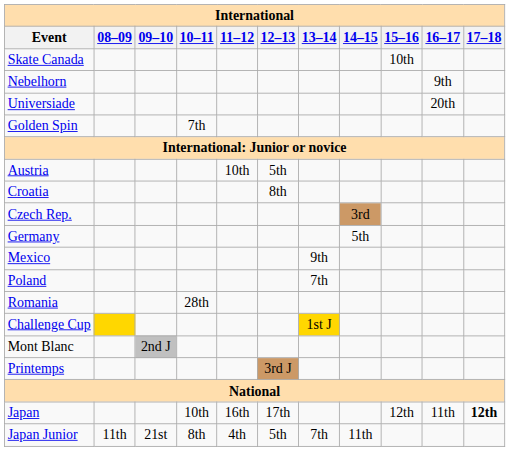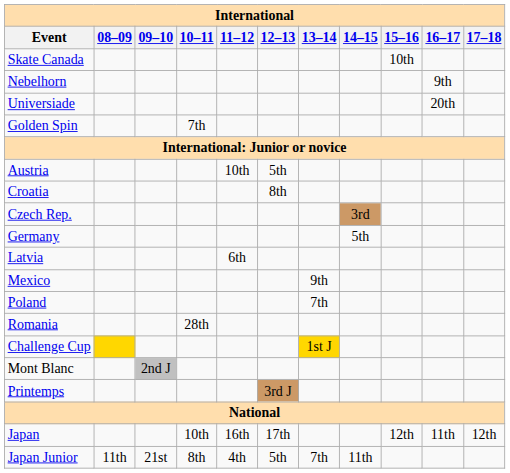+ row: Latvia | 6th
Japan | 17–18: bold -> normal
